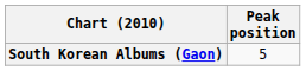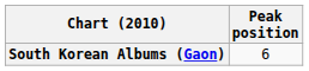South Korean Albums (Gaon) | Peak position: 5 -> 6
